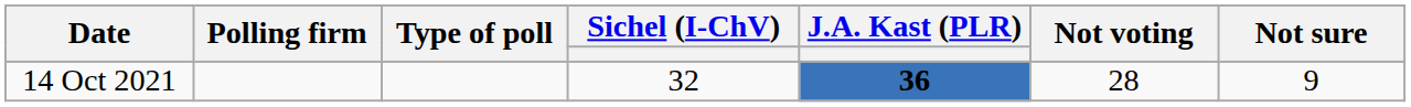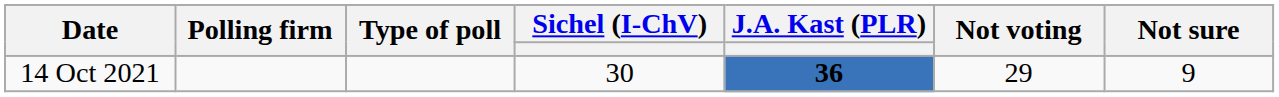14 Oct 2021 | Sichel (I-ChV): 32 -> 30
14 Oct 2021 | Not voting: 28 -> 29
